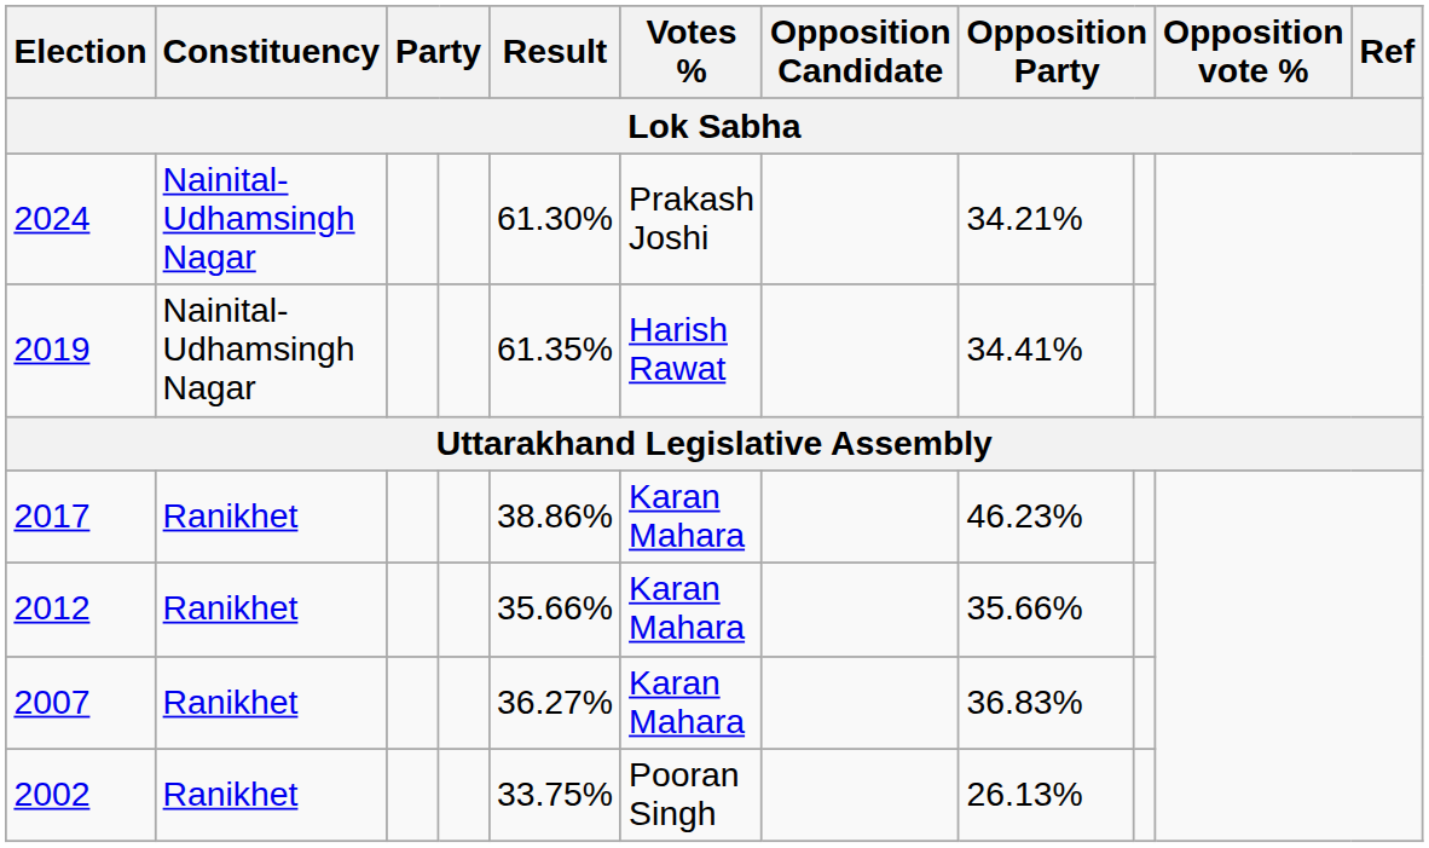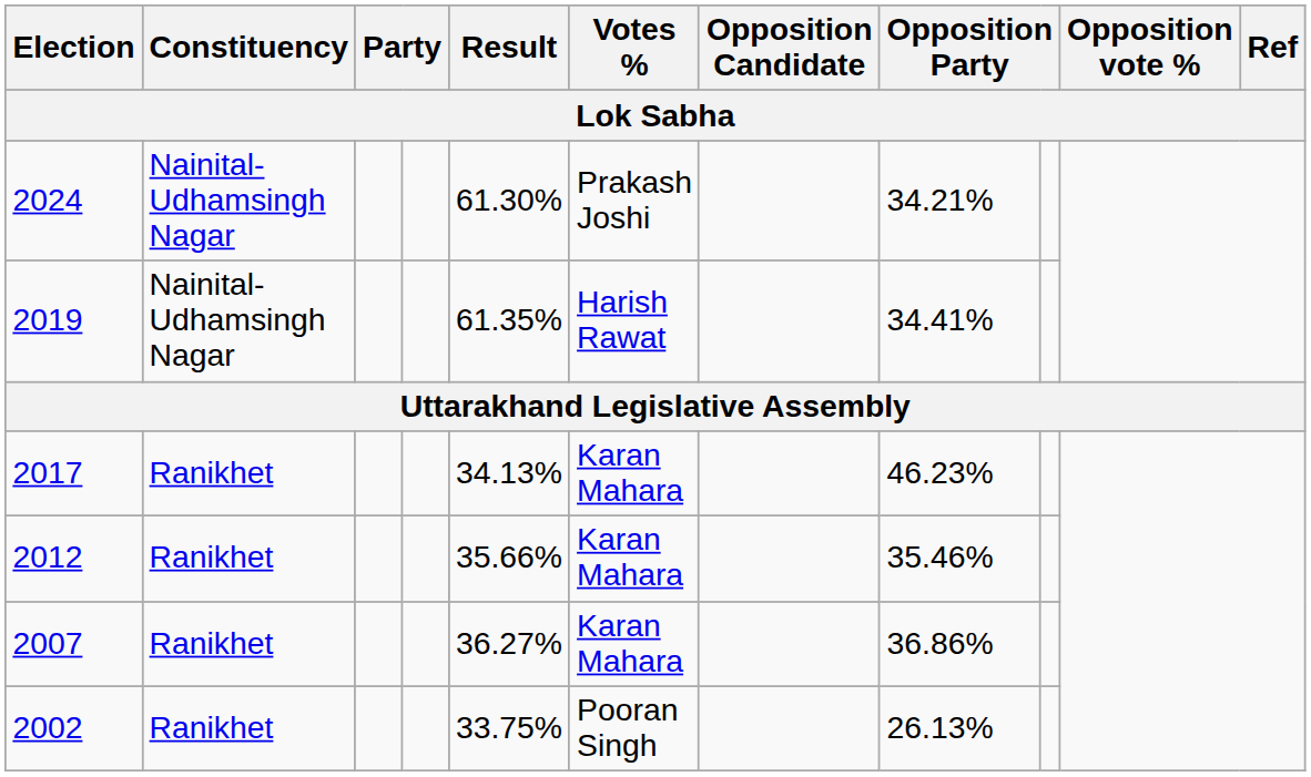2017 | Result: 38.86% -> 34.13%
2012 | column 8: 35.66% -> 35.46%
2007 | column 8: 36.83% -> 36.86%
